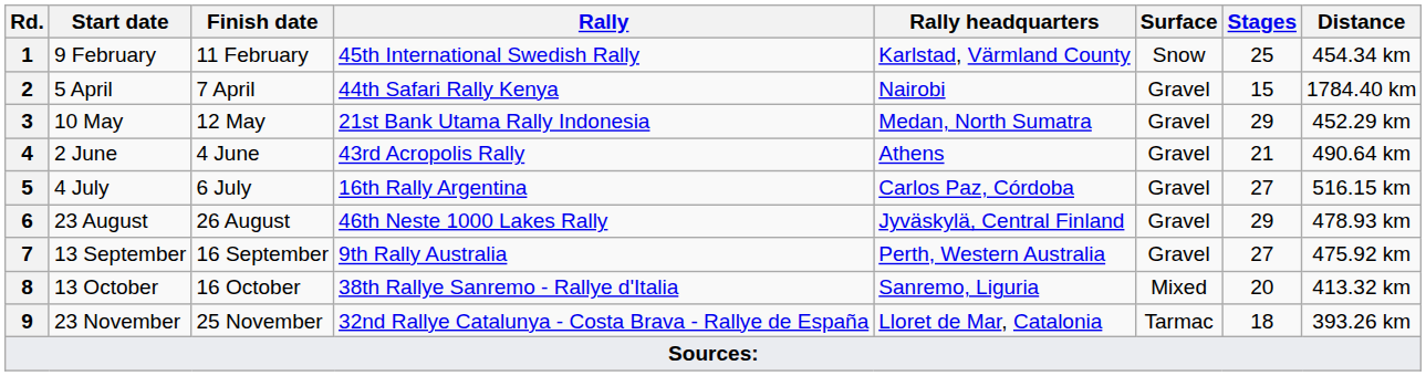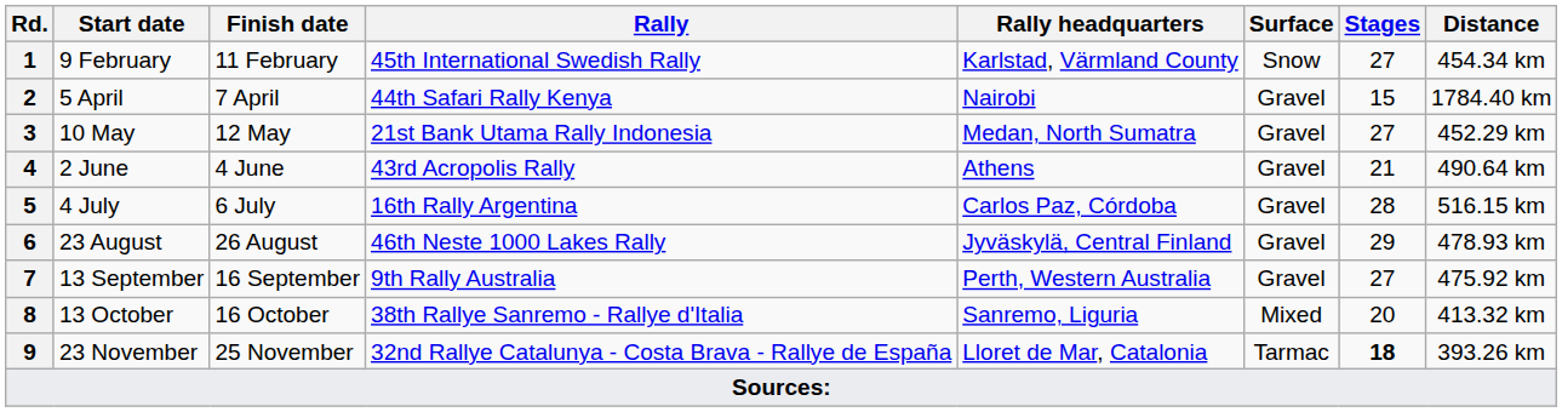1 | Stages: 25 -> 27
3 | Stages: 29 -> 27
5 | Stages: 27 -> 28
9 | Stages: normal -> bold
